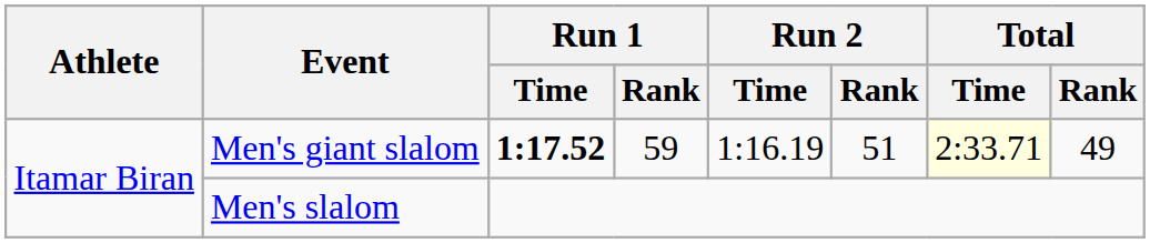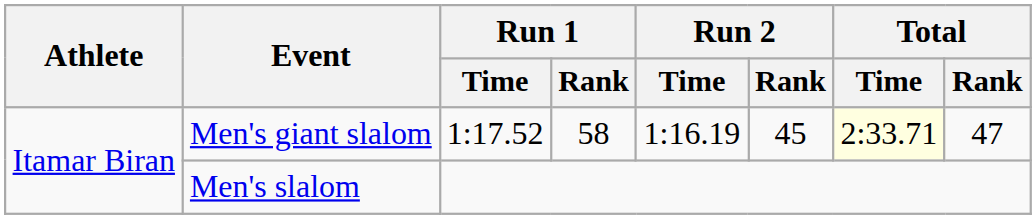Men's giant slalom | Run 1 / Time: bold -> normal
Men's giant slalom | Run 1 / Rank: 59 -> 58
Men's giant slalom | Run 2 / Rank: 51 -> 45
Men's giant slalom | Total / Rank: 49 -> 47
